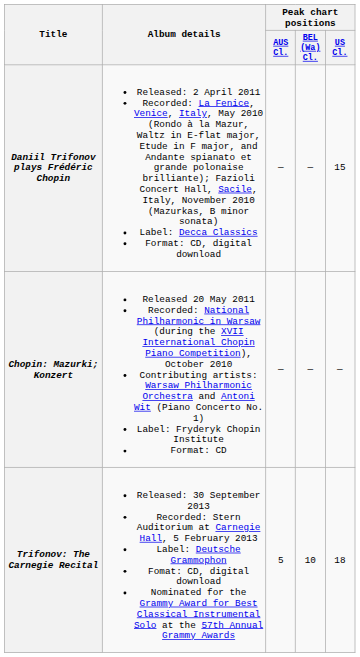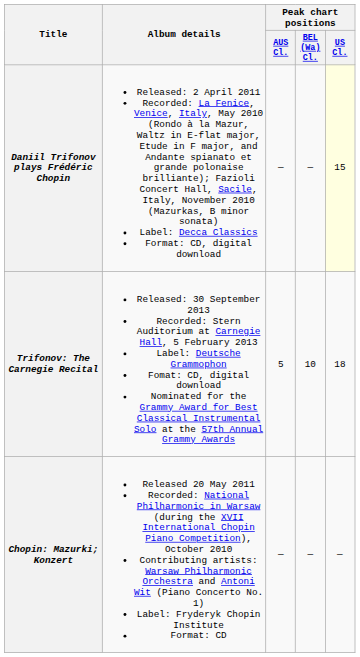Daniil Trifonov plays Frédéric Chopin | Peak chart positions / US Cl.: no background -> lightyellow background
rows swapped: Chopin: Mazurki; Konzert <-> Trifonov: The Carnegie Recital
